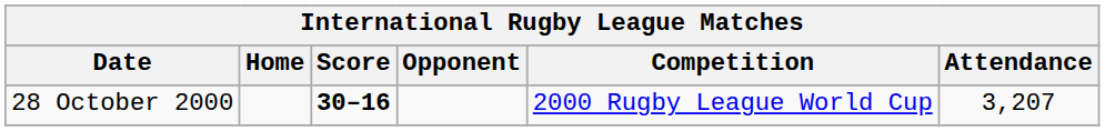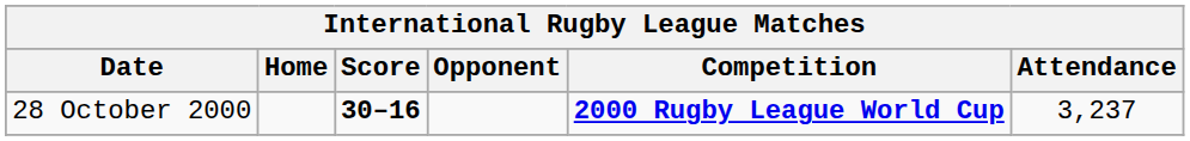28 October 2000 | Competition: normal -> bold
28 October 2000 | Attendance: 3,207 -> 3,237
